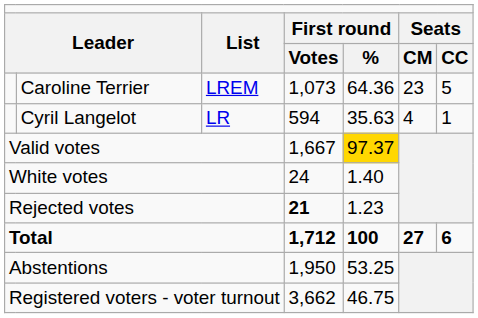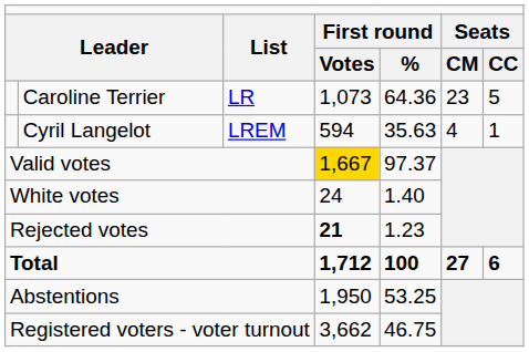Caroline Terrier | column 3: LREM -> LR
Cyril Langelot | column 3: LR -> LREM
Valid votes | column 4: no background -> gold background
Valid votes | column 5: gold background -> no background
